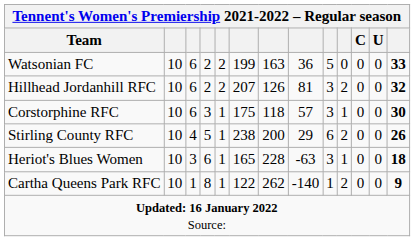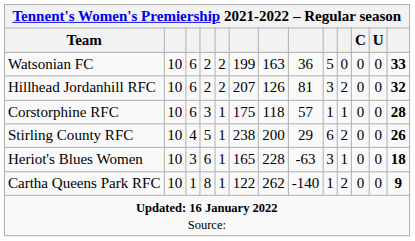Corstorphine RFC | column 9: 3 -> 1
Corstorphine RFC | column 13: 30 -> 28
